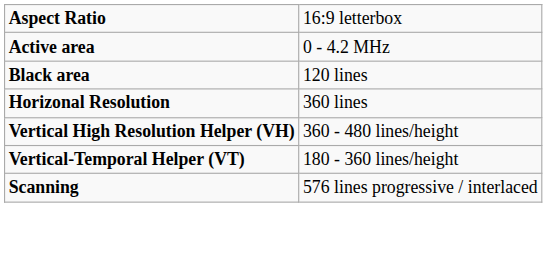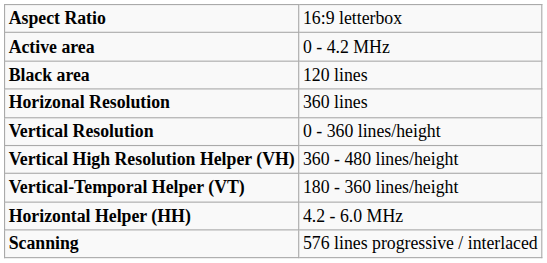+ row: Vertical Resolution | 0 - 360 lines/height
+ row: Horizontal Helper (HH) | 4.2 - 6.0 MHz
